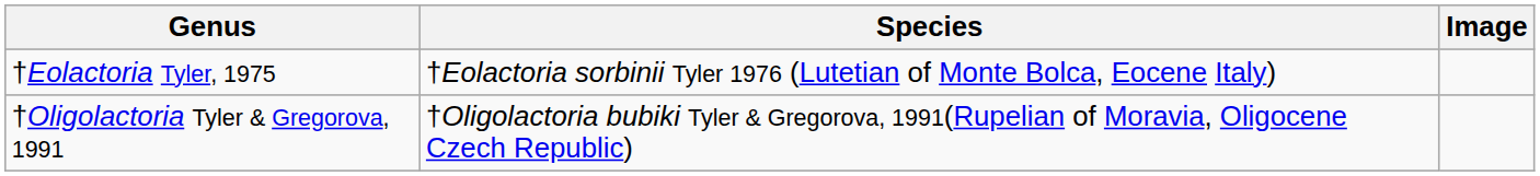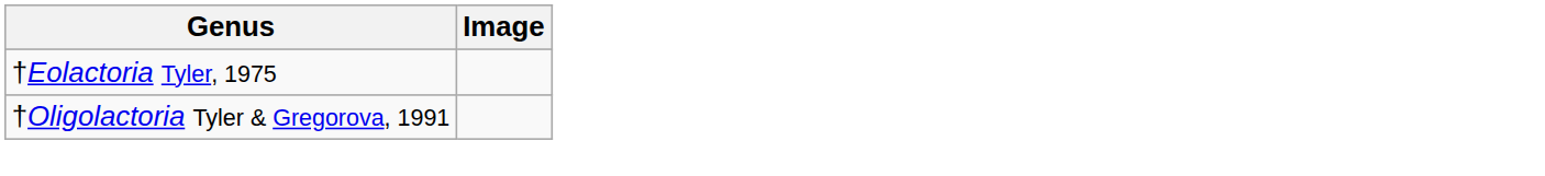- column: Species | †Eolactoria sorbinii Tyler 1976 (Lutetian of Monte Bolca, Eocene Italy) | †Oligolactoria bubiki Tyler & Gregorova, 1991(Rupelian of Moravia, Oligocene Czech Republic)
